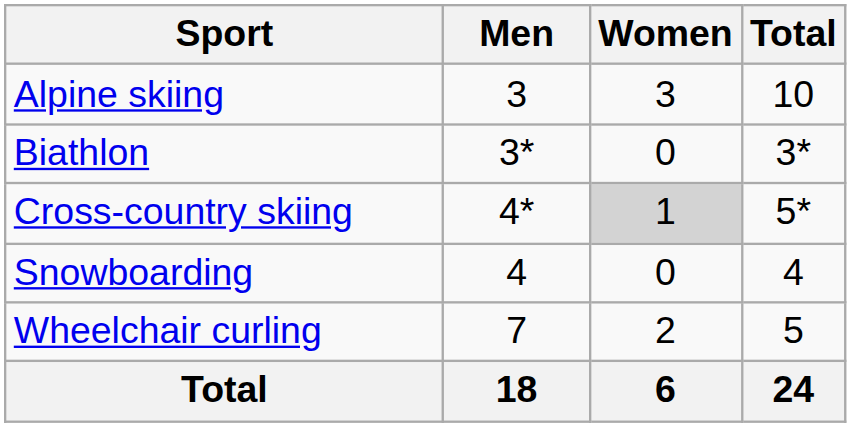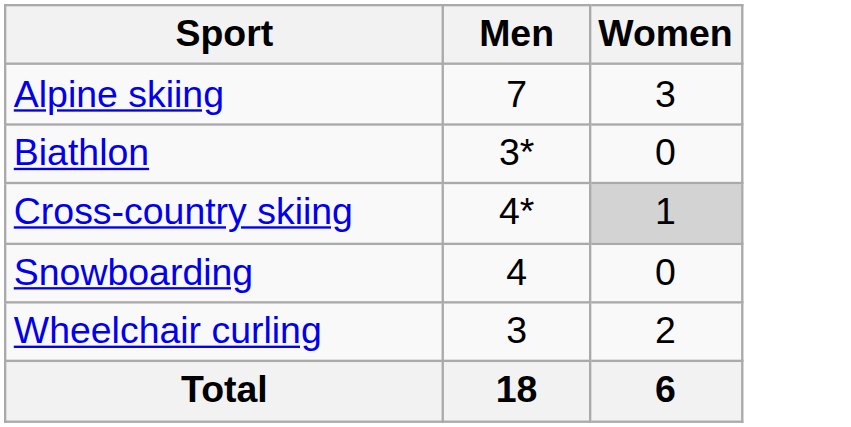- column: Total | 10 | 3* | 5* | 4 | 5 | 24
Alpine skiing | Men: 3 -> 7
Wheelchair curling | Men: 7 -> 3
